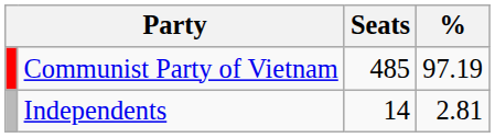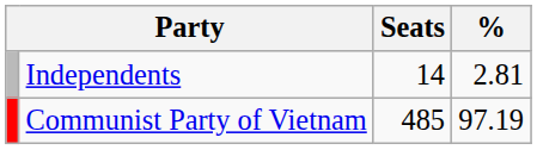rows swapped: Communist Party of Vietnam <-> Independents
